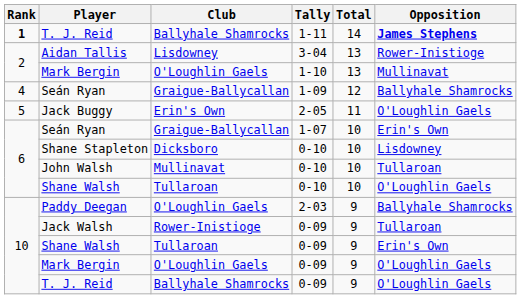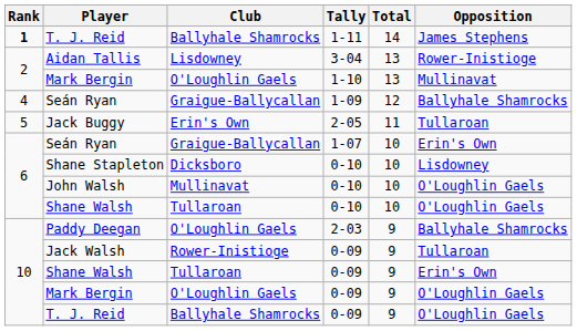T. J. Reid / 1-11 | Opposition: bold -> normal
Jack Buggy | Opposition: O'Loughlin Gaels -> Tullaroan
John Walsh | Opposition: Tullaroan -> O'Loughlin Gaels
